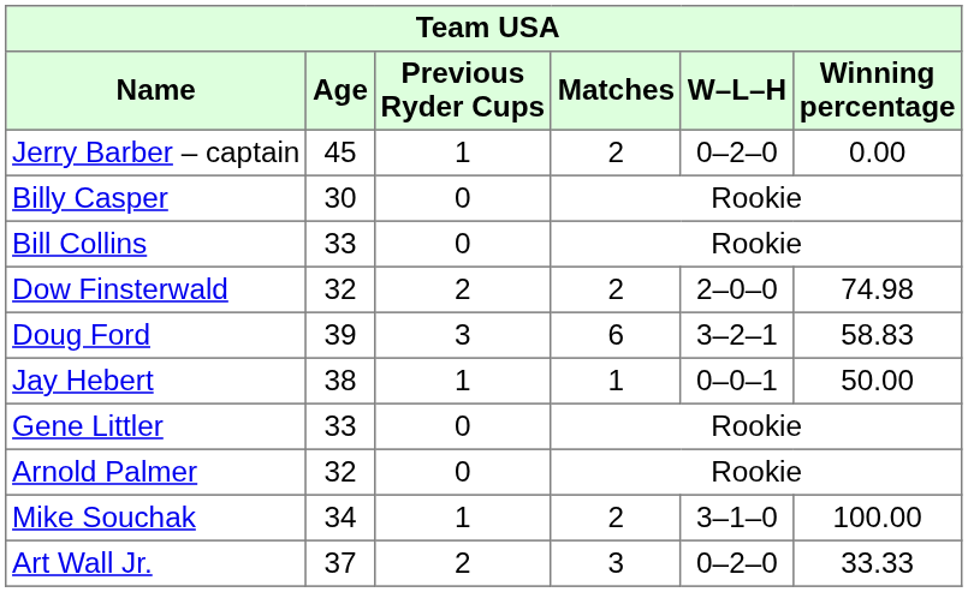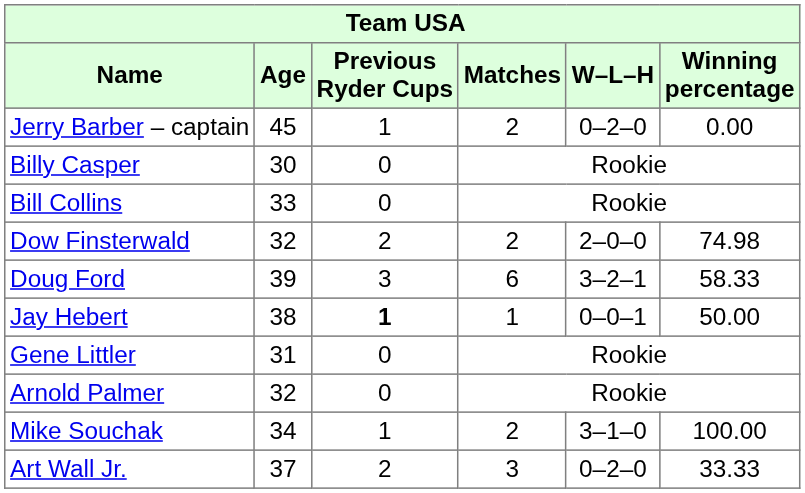Doug Ford | Winning percentage: 58.83 -> 58.33
Jay Hebert | Previous Ryder Cups: normal -> bold
Gene Littler | Age: 33 -> 31
